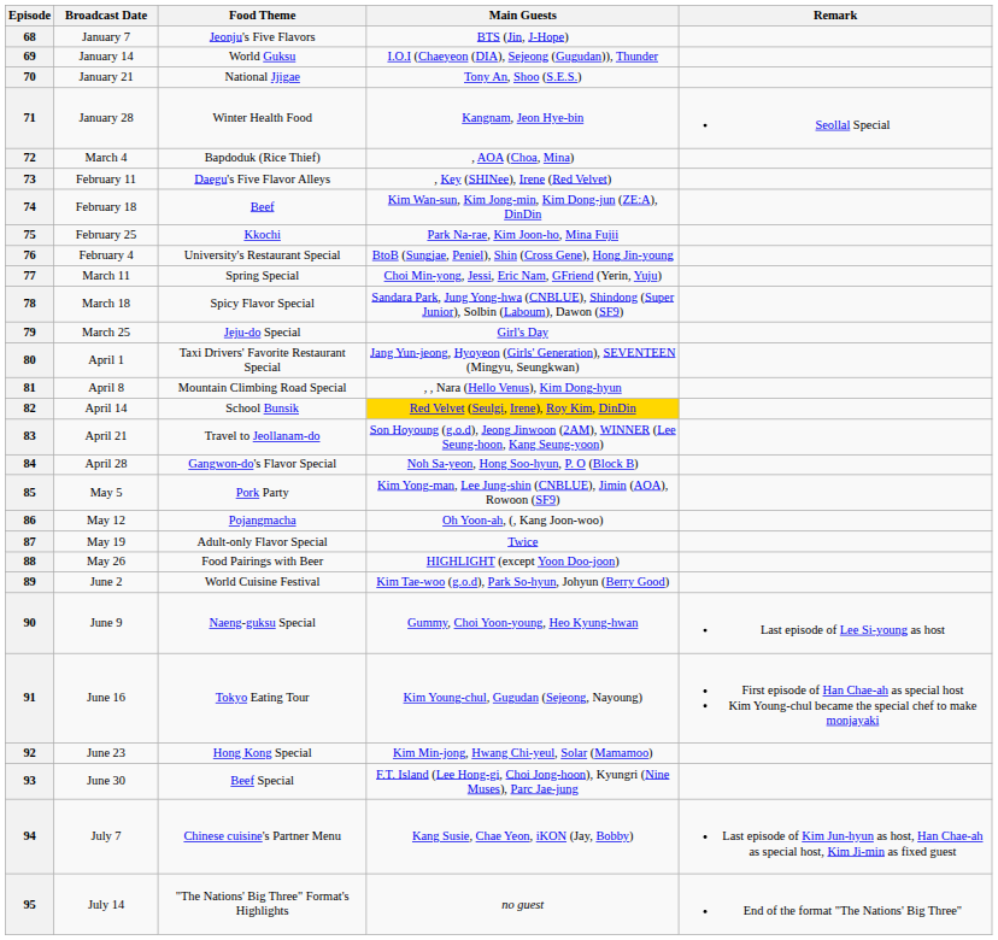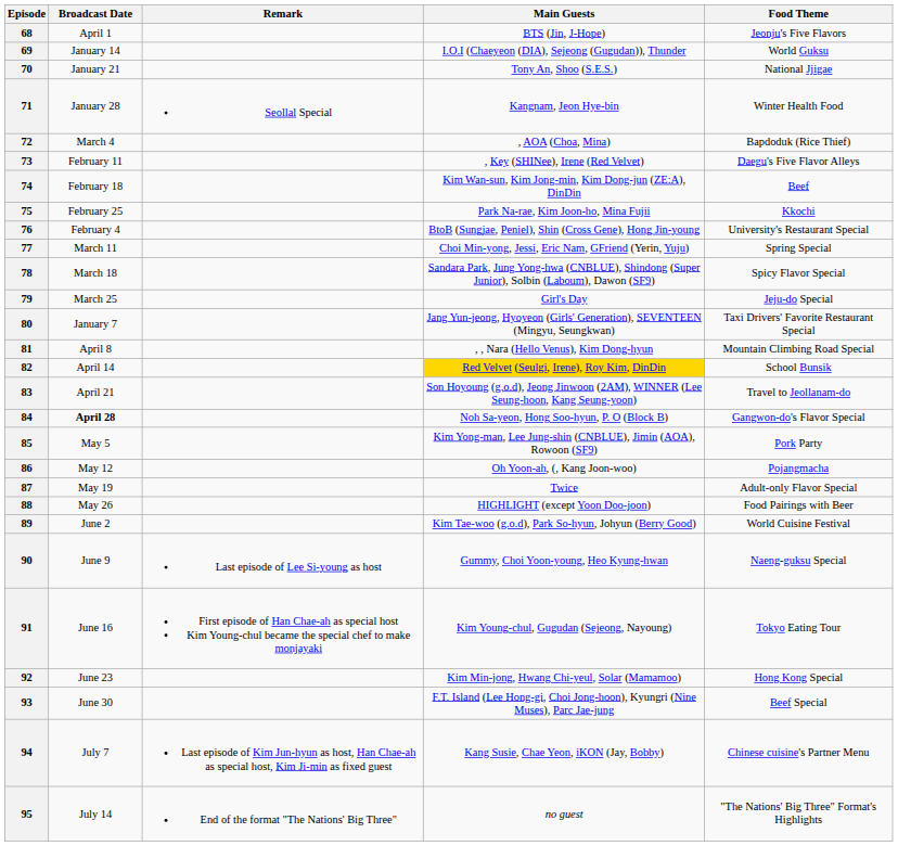columns swapped: Food Theme <-> Remark
68 | Broadcast Date: January 7 -> April 1
80 | Broadcast Date: April 1 -> January 7
84 | Broadcast Date: normal -> bold
